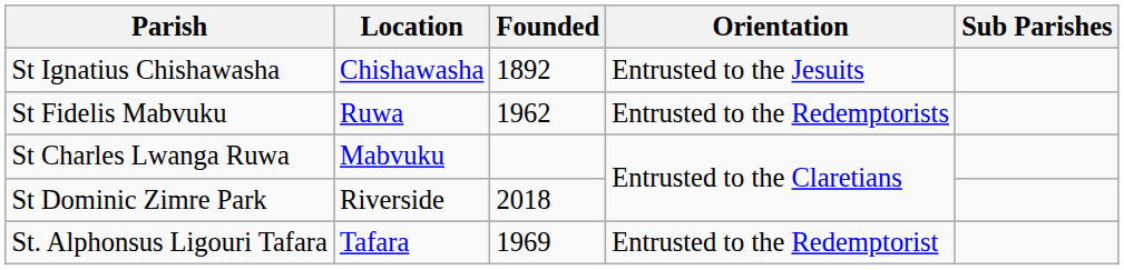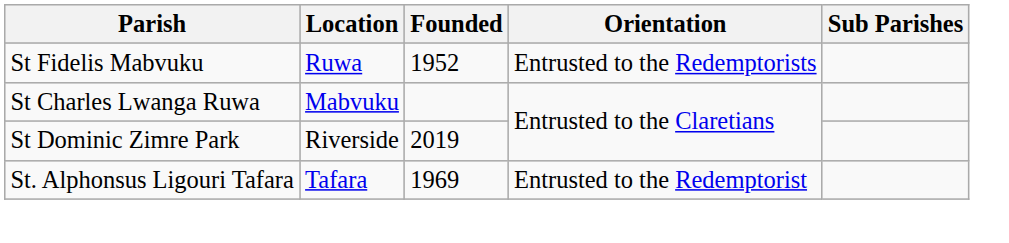- row: St Ignatius Chishawasha | Chishawasha | 1892 | Entrusted to the Jesuits
St Fidelis Mabvuku | Founded: 1962 -> 1952
St Dominic Zimre Park | Founded: 2018 -> 2019
